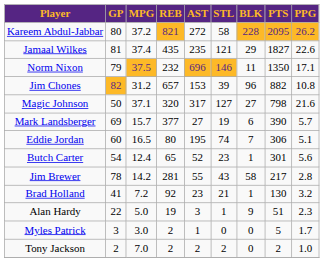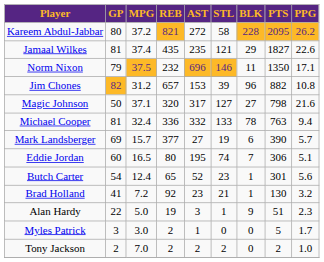+ row: Michael Cooper | 81 | 32.4 | 336 | 332 | 133 | 78 | 763 | 9.4
- row: Jim Brewer | 78 | 14.2 | 281 | 55 | 43 | 58 | 217 | 2.8
